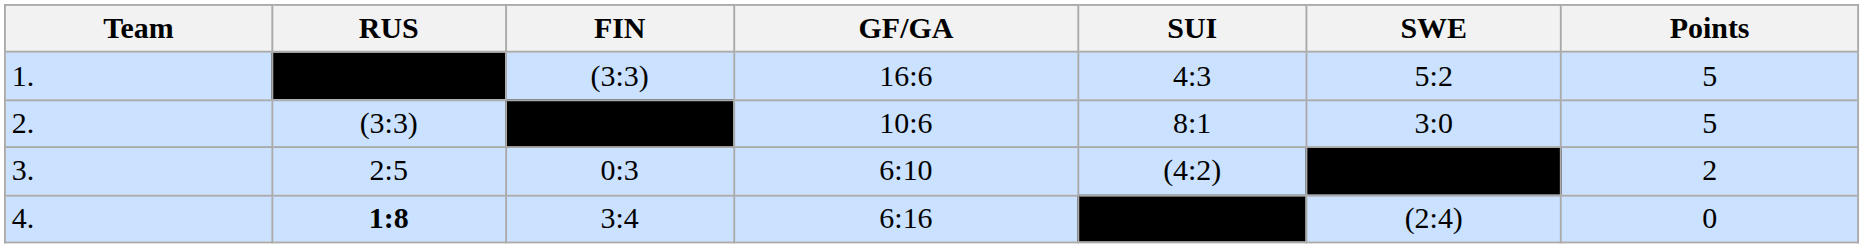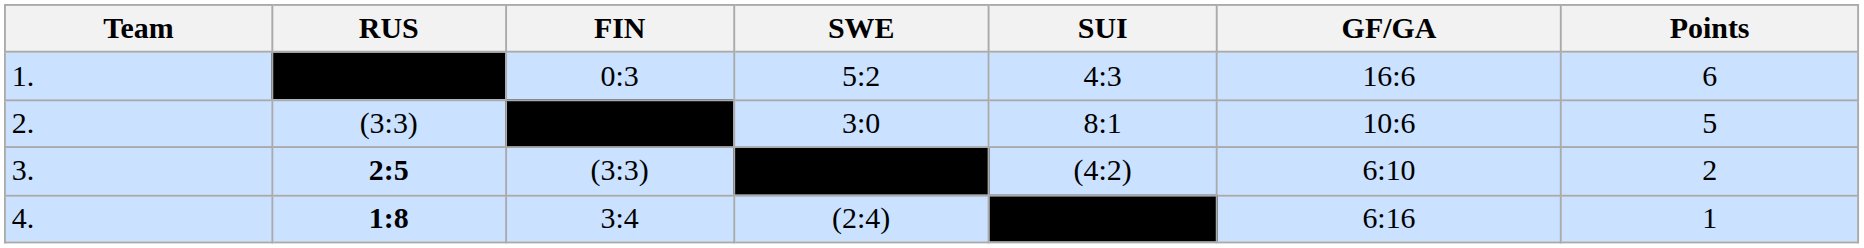columns swapped: SWE <-> GF/GA
1. | FIN: (3:3) -> 0:3
1. | Points: 5 -> 6
3. | RUS: normal -> bold
3. | FIN: 0:3 -> (3:3)
4. | Points: 0 -> 1
